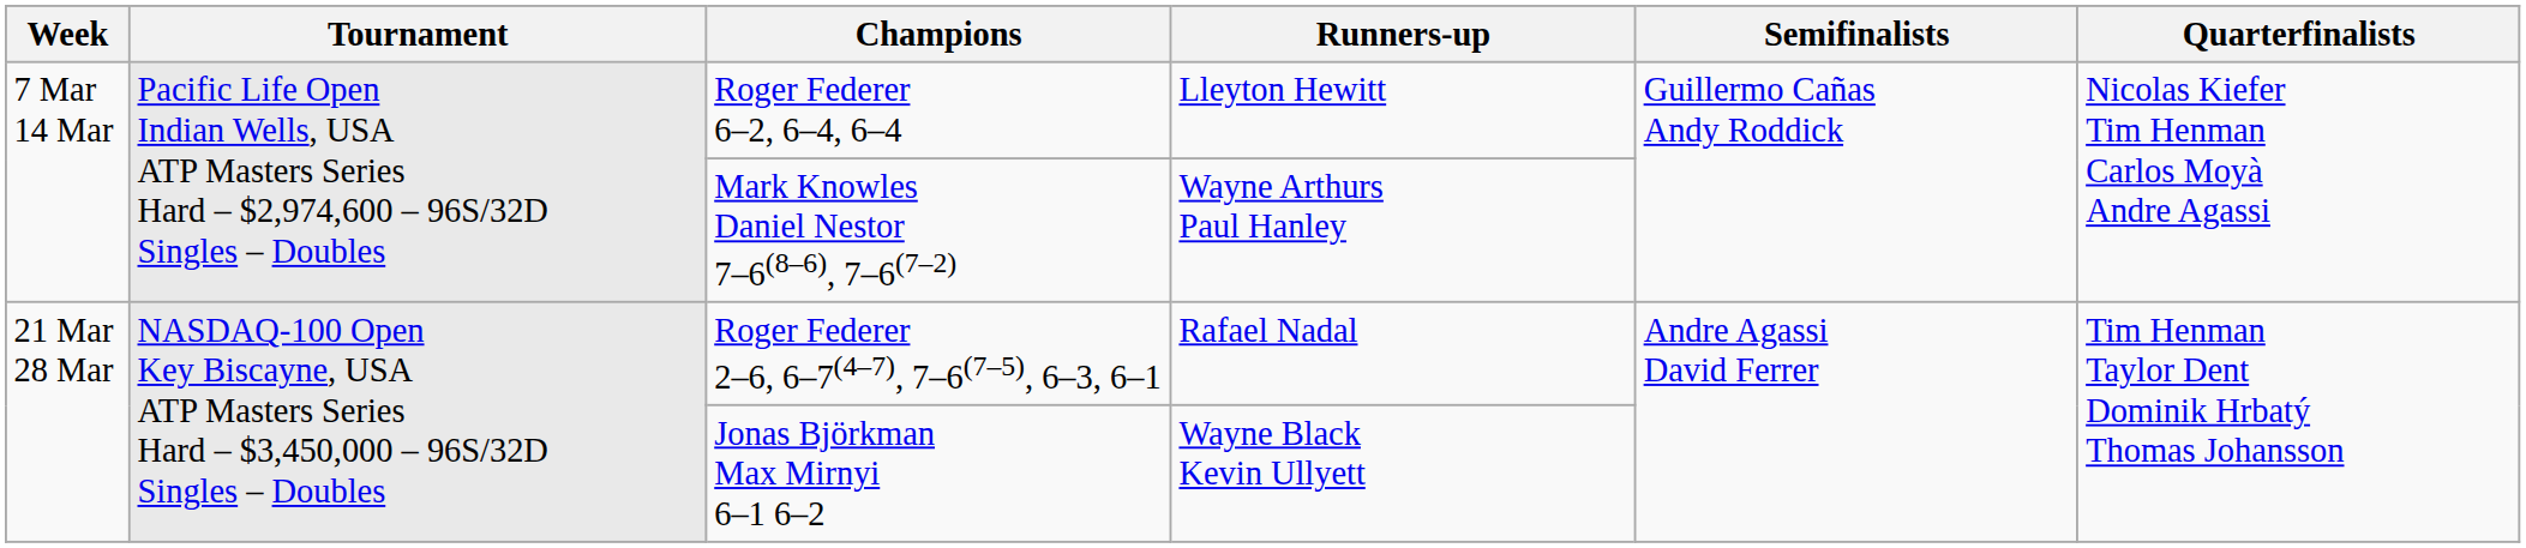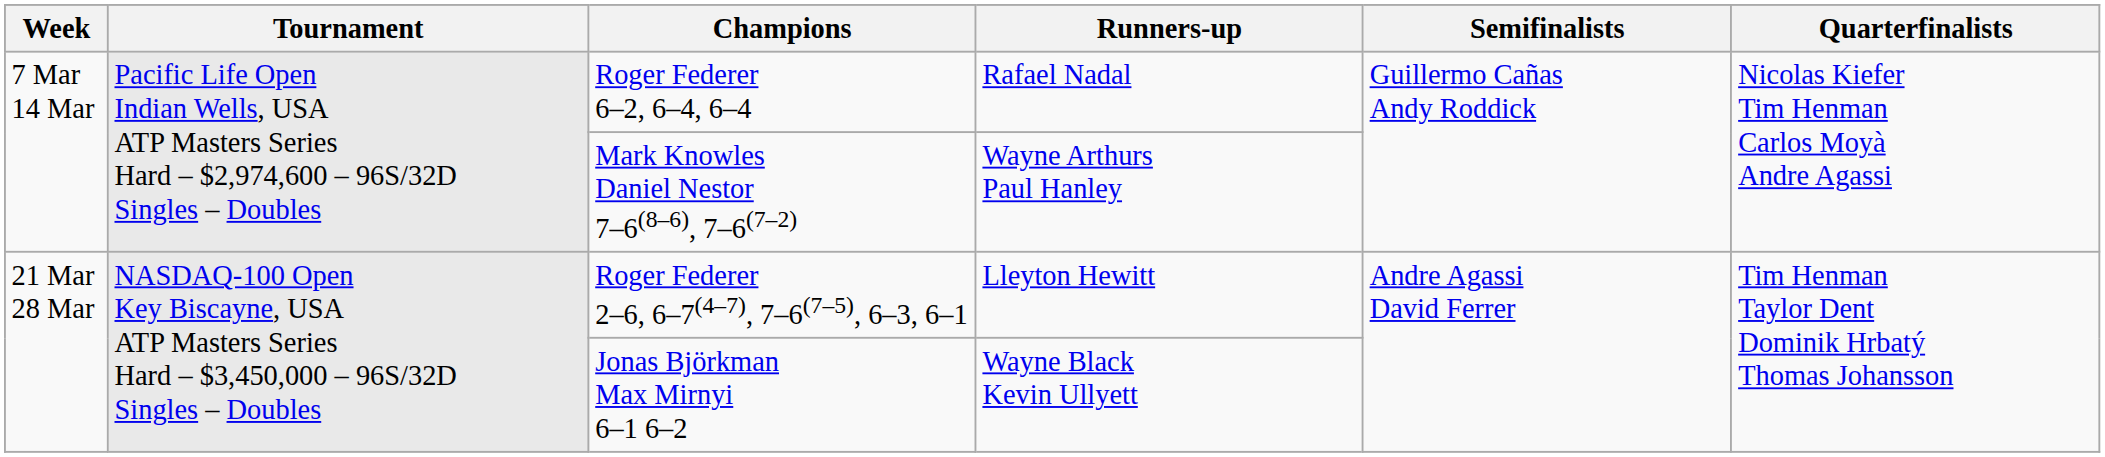Roger Federer 6–2, 6–4, 6–4 | Runners-up: Lleyton Hewitt -> Rafael Nadal
Roger Federer 2–6, 6–7(4–7), 7–6(7–5), 6–3, 6–1 | Runners-up: Rafael Nadal -> Lleyton Hewitt
